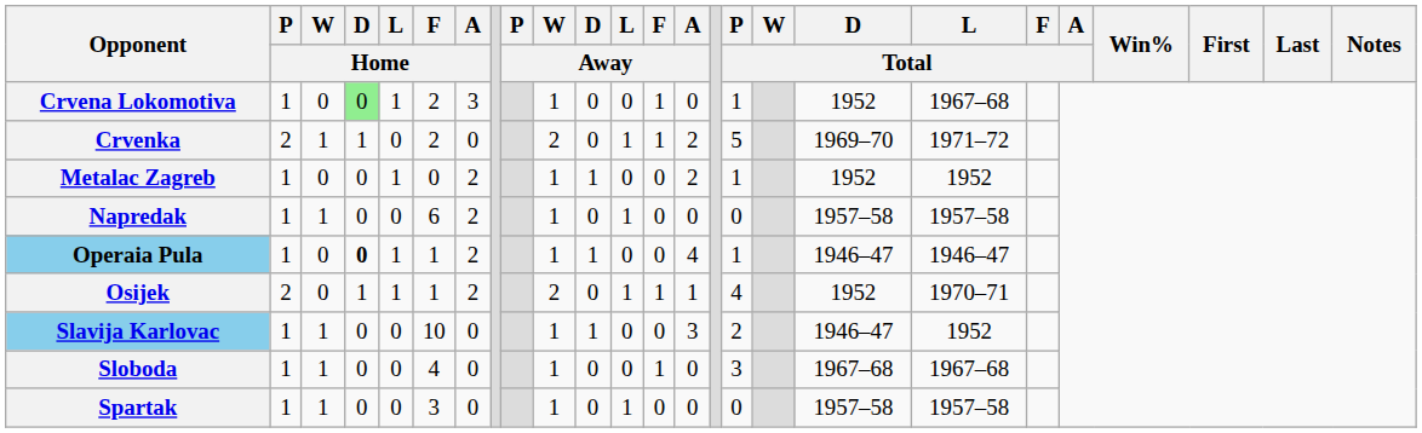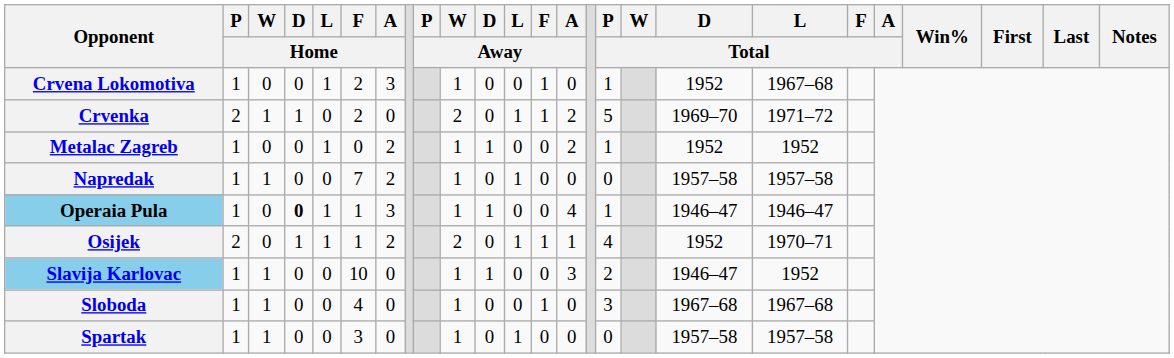Crvena Lokomotiva | D / Home: lightgreen background -> no background
Napredak | F / Home: 6 -> 7
Operaia Pula | A / Home: 2 -> 3
